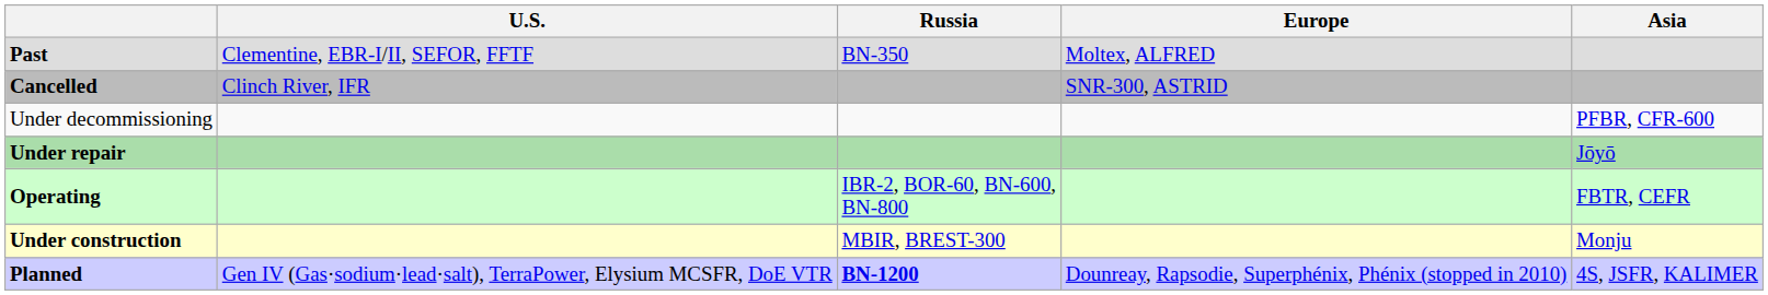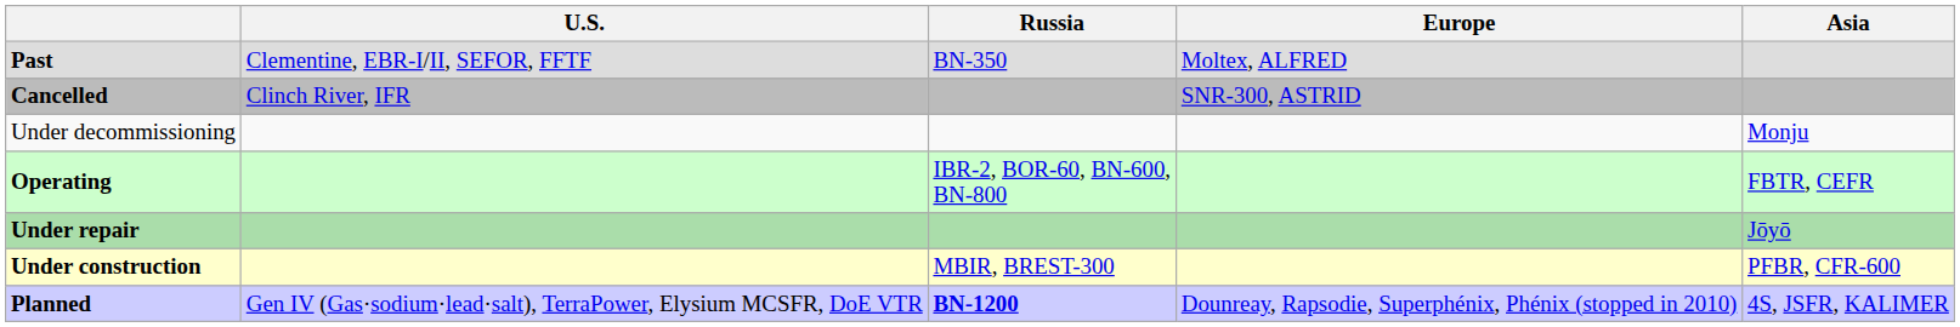Under decommissioning | Asia: PFBR, CFR-600 -> Monju
rows swapped: Operating <-> Under repair
Under construction | Asia: Monju -> PFBR, CFR-600
